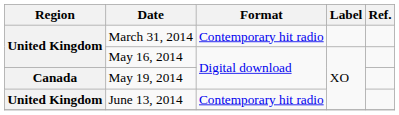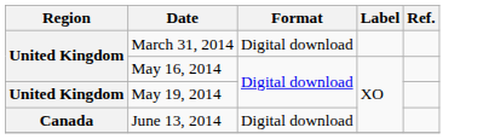March 31, 2014 | Format: Contemporary hit radio -> Digital download
May 19, 2014 | Region: Canada -> United Kingdom
June 13, 2014 | Region: United Kingdom -> Canada
June 13, 2014 | Format: Contemporary hit radio -> Digital download
